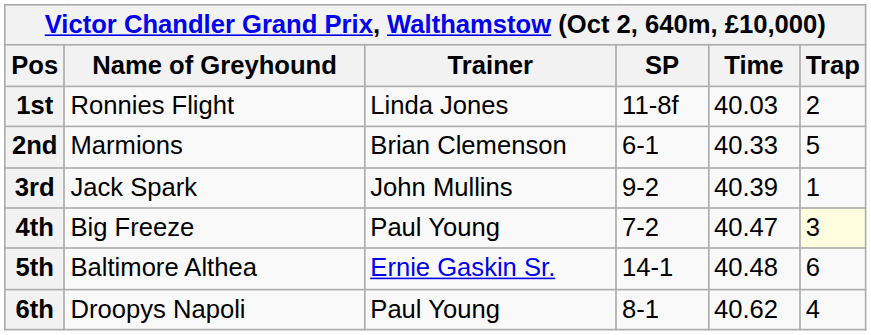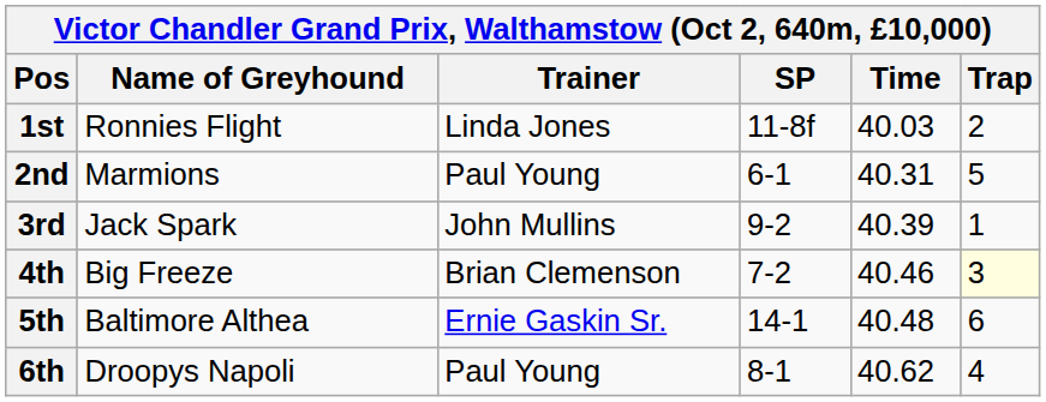2nd | Trainer: Brian Clemenson -> Paul Young
2nd | Time: 40.33 -> 40.31
4th | Trainer: Paul Young -> Brian Clemenson
4th | Time: 40.47 -> 40.46
